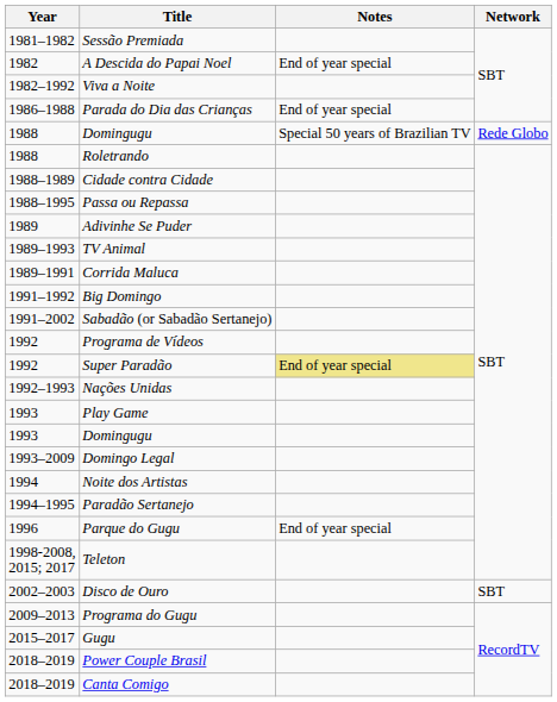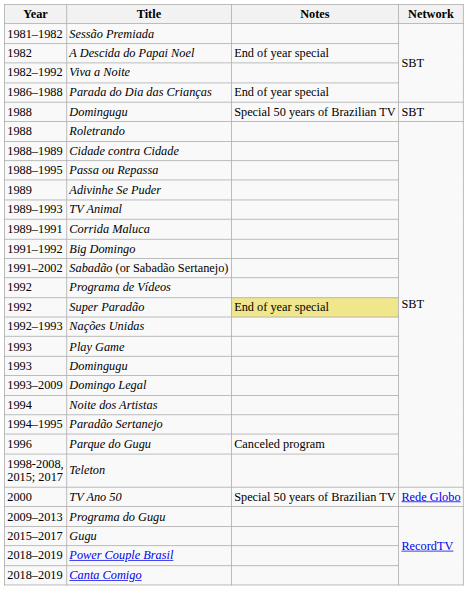1988 / Domingugu | Network: Rede Globo -> SBT
Parque do Gugu | Notes: End of year special -> Canceled program
+ row: 2000 | TV Ano 50 | Special 50 years of Brazilian TV | Rede Globo
- row: 2002–2003 | Disco de Ouro | SBT
